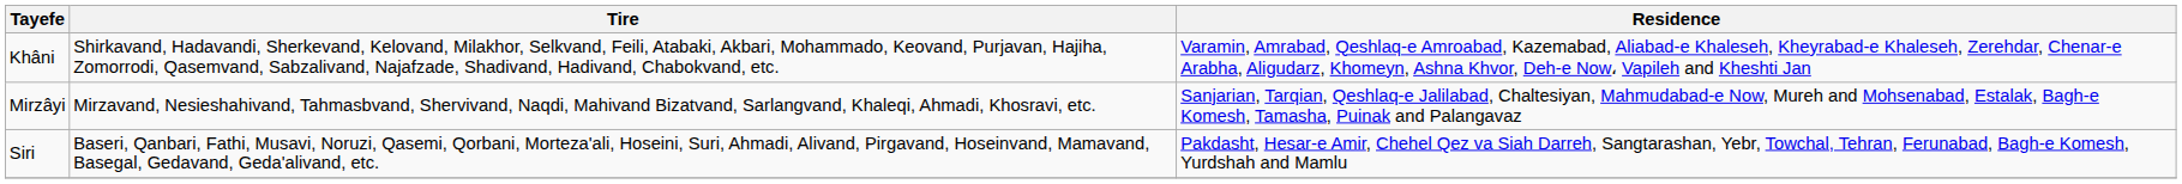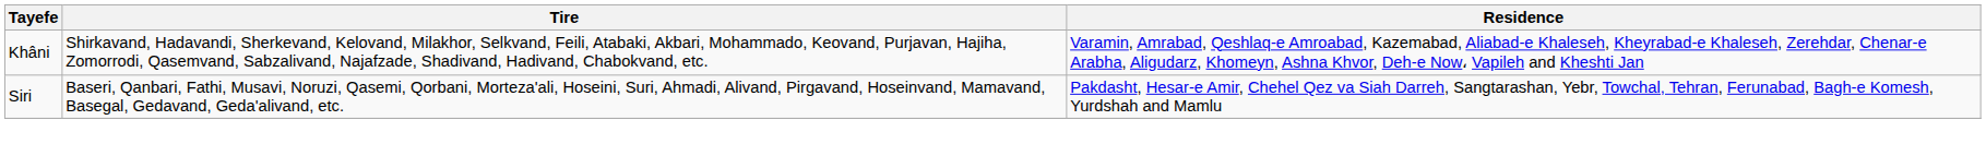- row: Mirzâyi | Mirzavand, Nesieshahivand, Tahmasbvand, Shervivand, Naqdi, Mahivand Bizatvand, Sarlangvand, Khaleqi, Ahmadi, Khosravi, etc. | Sanjarian, Tarqian, Qeshlaq-e Jalilabad, Chaltesiyan, Mahmudabad-e Now, Mureh and Mohsenabad, Estalak, Bagh-e Komesh, Tamasha, Puinak and Palangavaz
